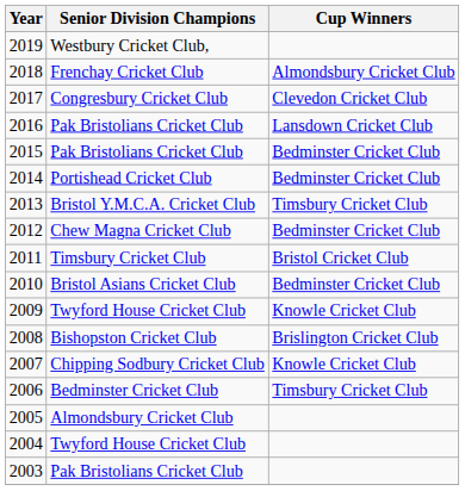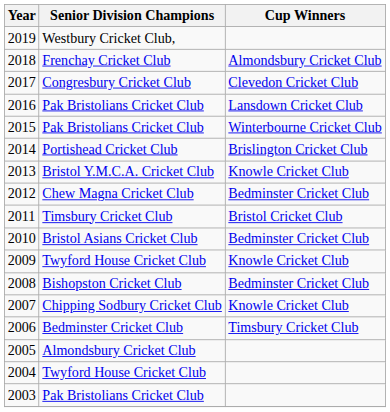2015 | Cup Winners: Bedminster Cricket Club -> Winterbourne Cricket Club
2014 | Cup Winners: Bedminster Cricket Club -> Brislington Cricket Club
2013 | Cup Winners: Timsbury Cricket Club -> Knowle Cricket Club
2008 | Cup Winners: Brislington Cricket Club -> Bedminster Cricket Club
